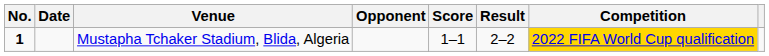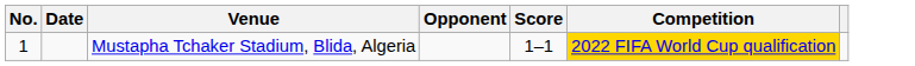- column: Result | 2–2
Mustapha Tchaker Stadium, Blida, Algeria | No.: bold -> normal
